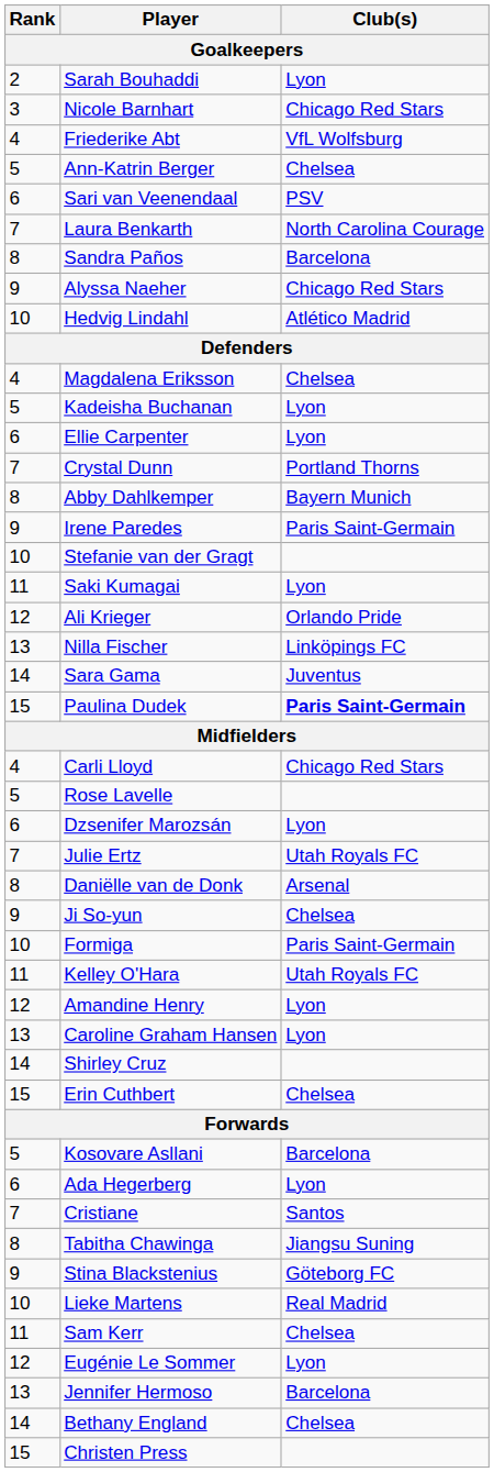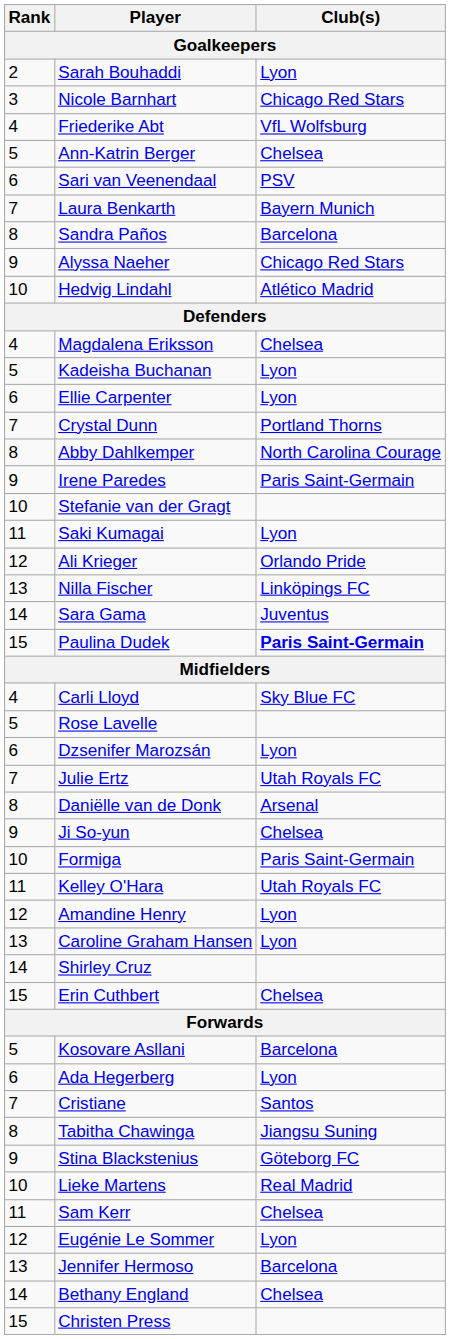Laura Benkarth | Club(s): North Carolina Courage -> Bayern Munich
Abby Dahlkemper | Club(s): Bayern Munich -> North Carolina Courage
Carli Lloyd | Club(s): Chicago Red Stars -> Sky Blue FC
